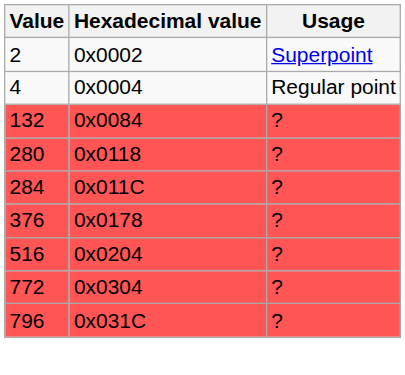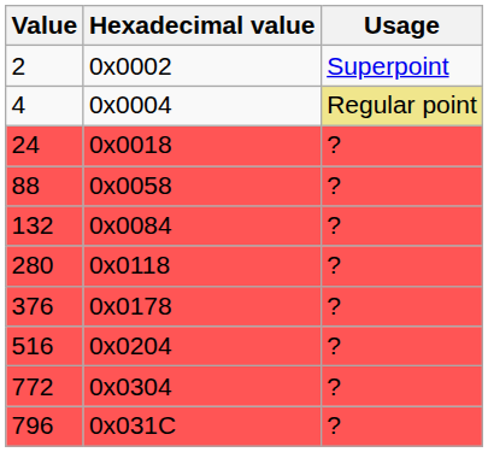4 | Usage: no background -> khaki background
+ row: 24 | 0x0018 | ?
+ row: 88 | 0x0058 | ?
- row: 284 | 0x011C | ?
